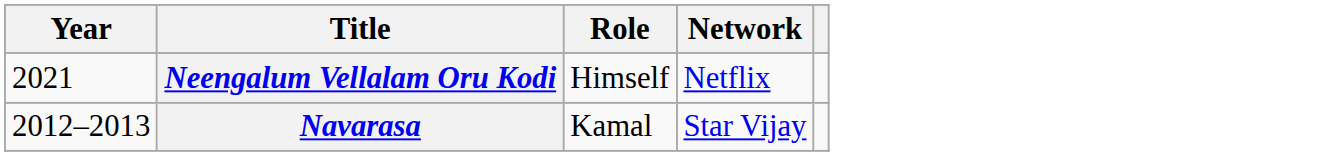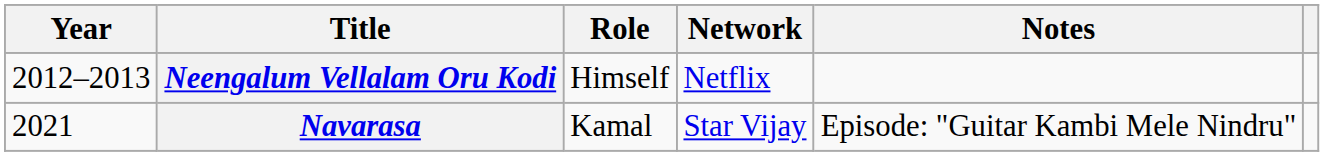+ column: Notes | Episode: "Guitar Kambi Mele Nindru"
Neengalum Vellalam Oru Kodi | Year: 2021 -> 2012–2013
Navarasa | Year: 2012–2013 -> 2021
